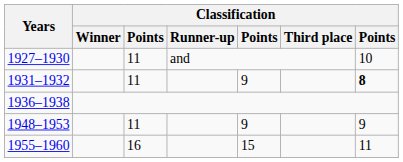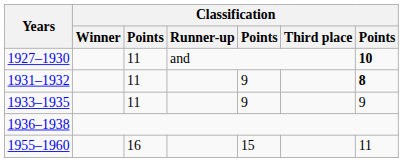1927–1930 | column 7: normal -> bold
+ row: 1933–1935 | 11 | 9 | 9
- row: 1948–1953 | 11 | 9 | 9
